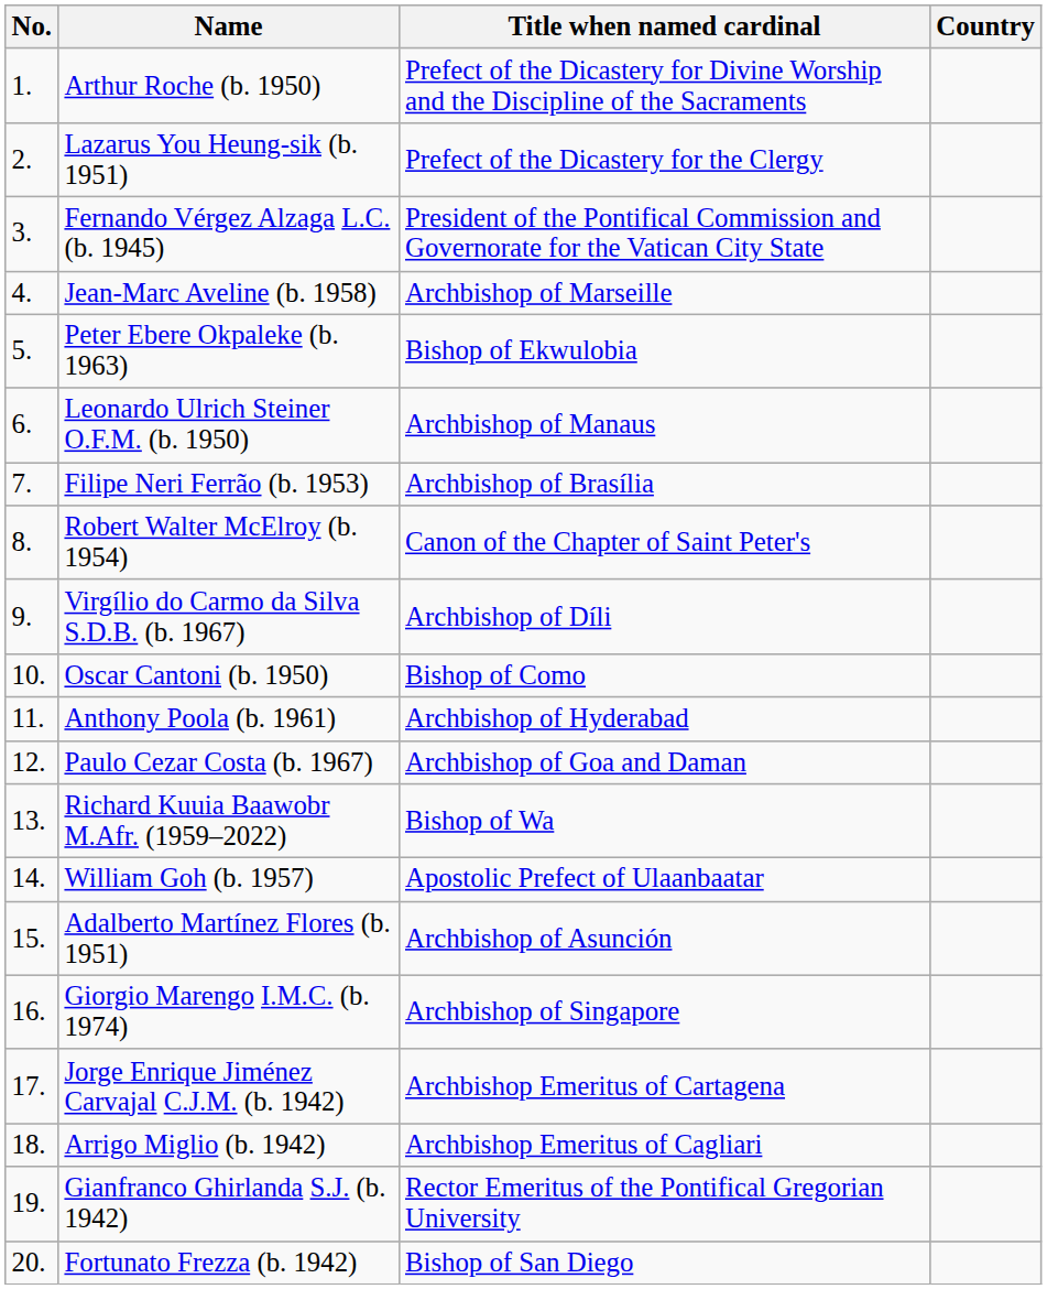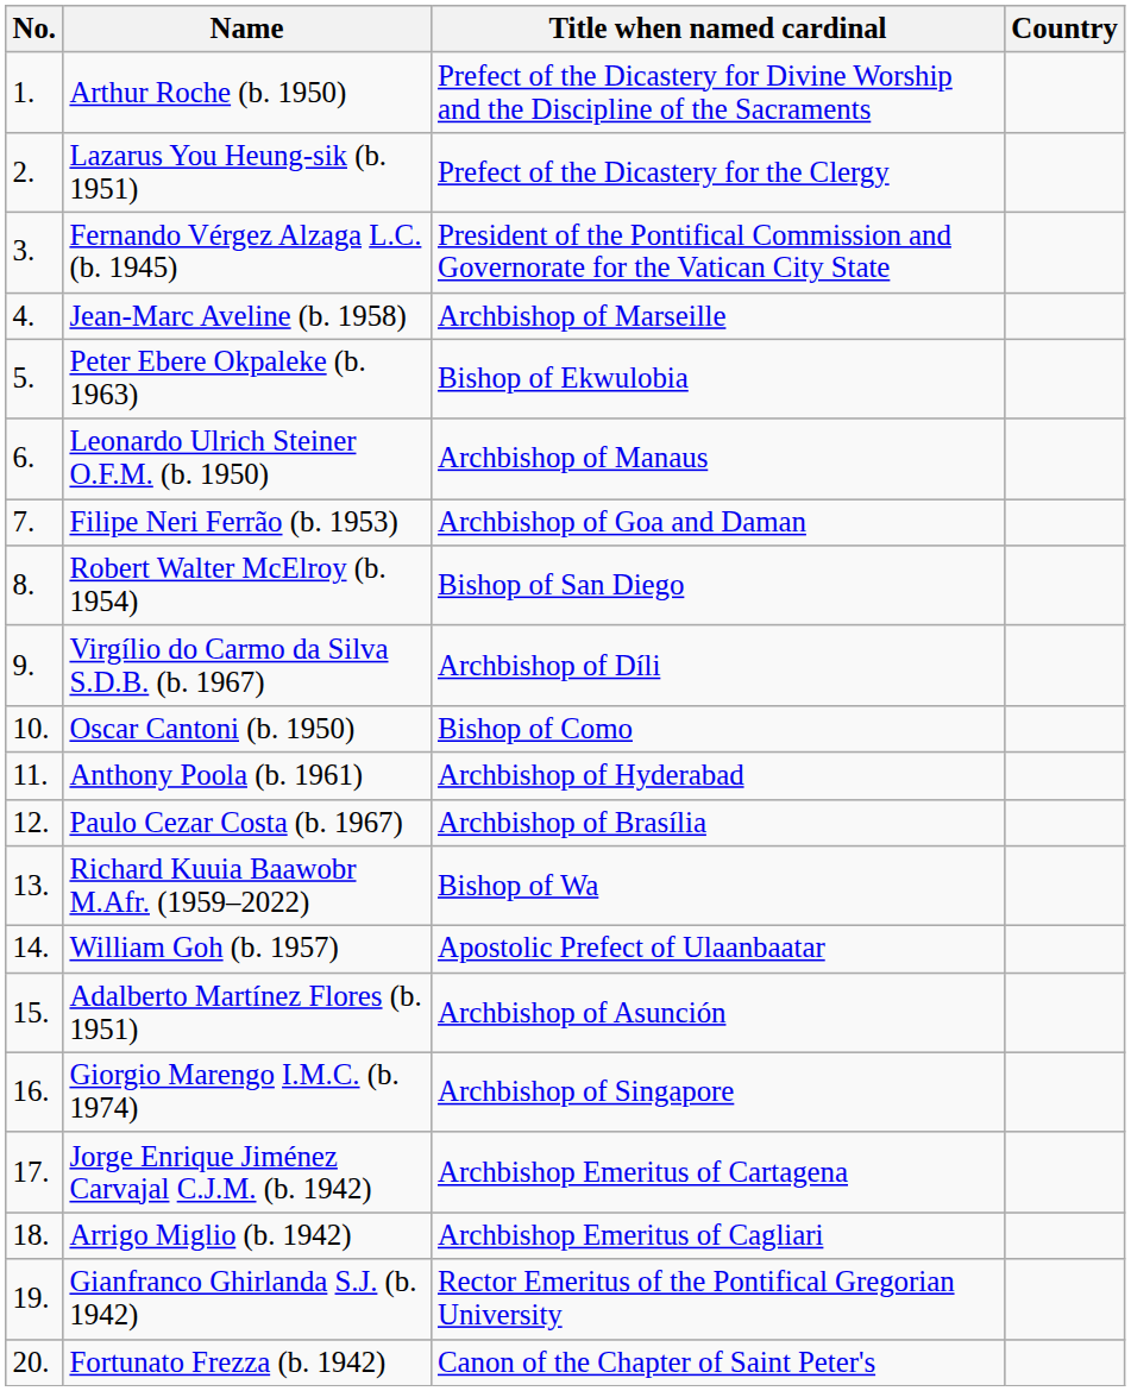Filipe Neri Ferrão (b. 1953) | Title when named cardinal: Archbishop of Brasília -> Archbishop of Goa and Daman
Robert Walter McElroy (b. 1954) | Title when named cardinal: Canon of the Chapter of Saint Peter's -> Bishop of San Diego
Paulo Cezar Costa (b. 1967) | Title when named cardinal: Archbishop of Goa and Daman -> Archbishop of Brasília
Fortunato Frezza (b. 1942) | Title when named cardinal: Bishop of San Diego -> Canon of the Chapter of Saint Peter's
